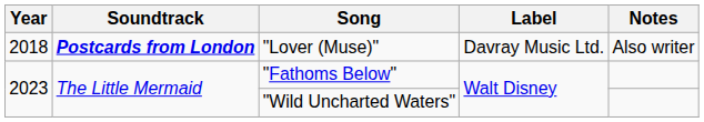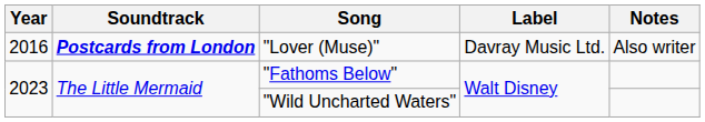"Lover (Muse)" | Year: 2018 -> 2016
